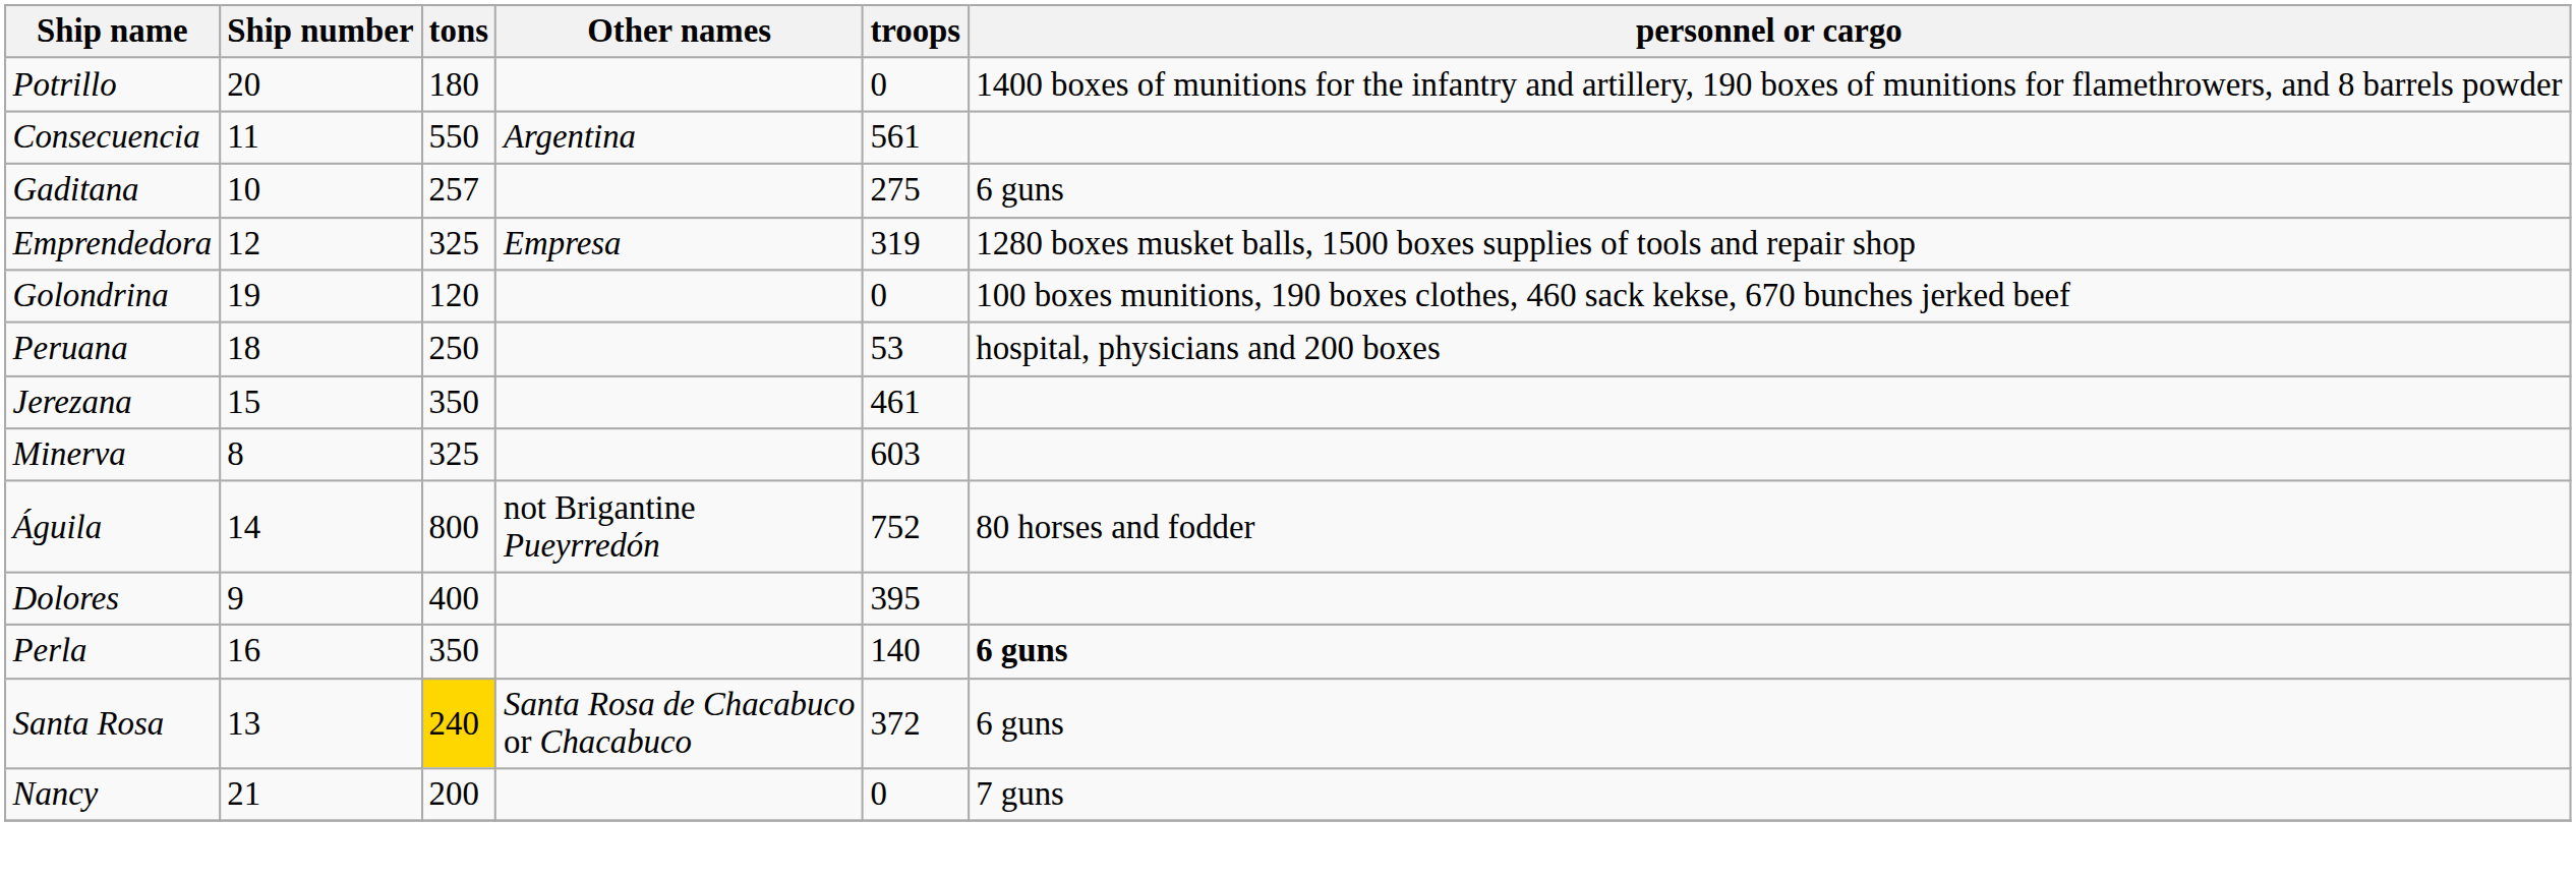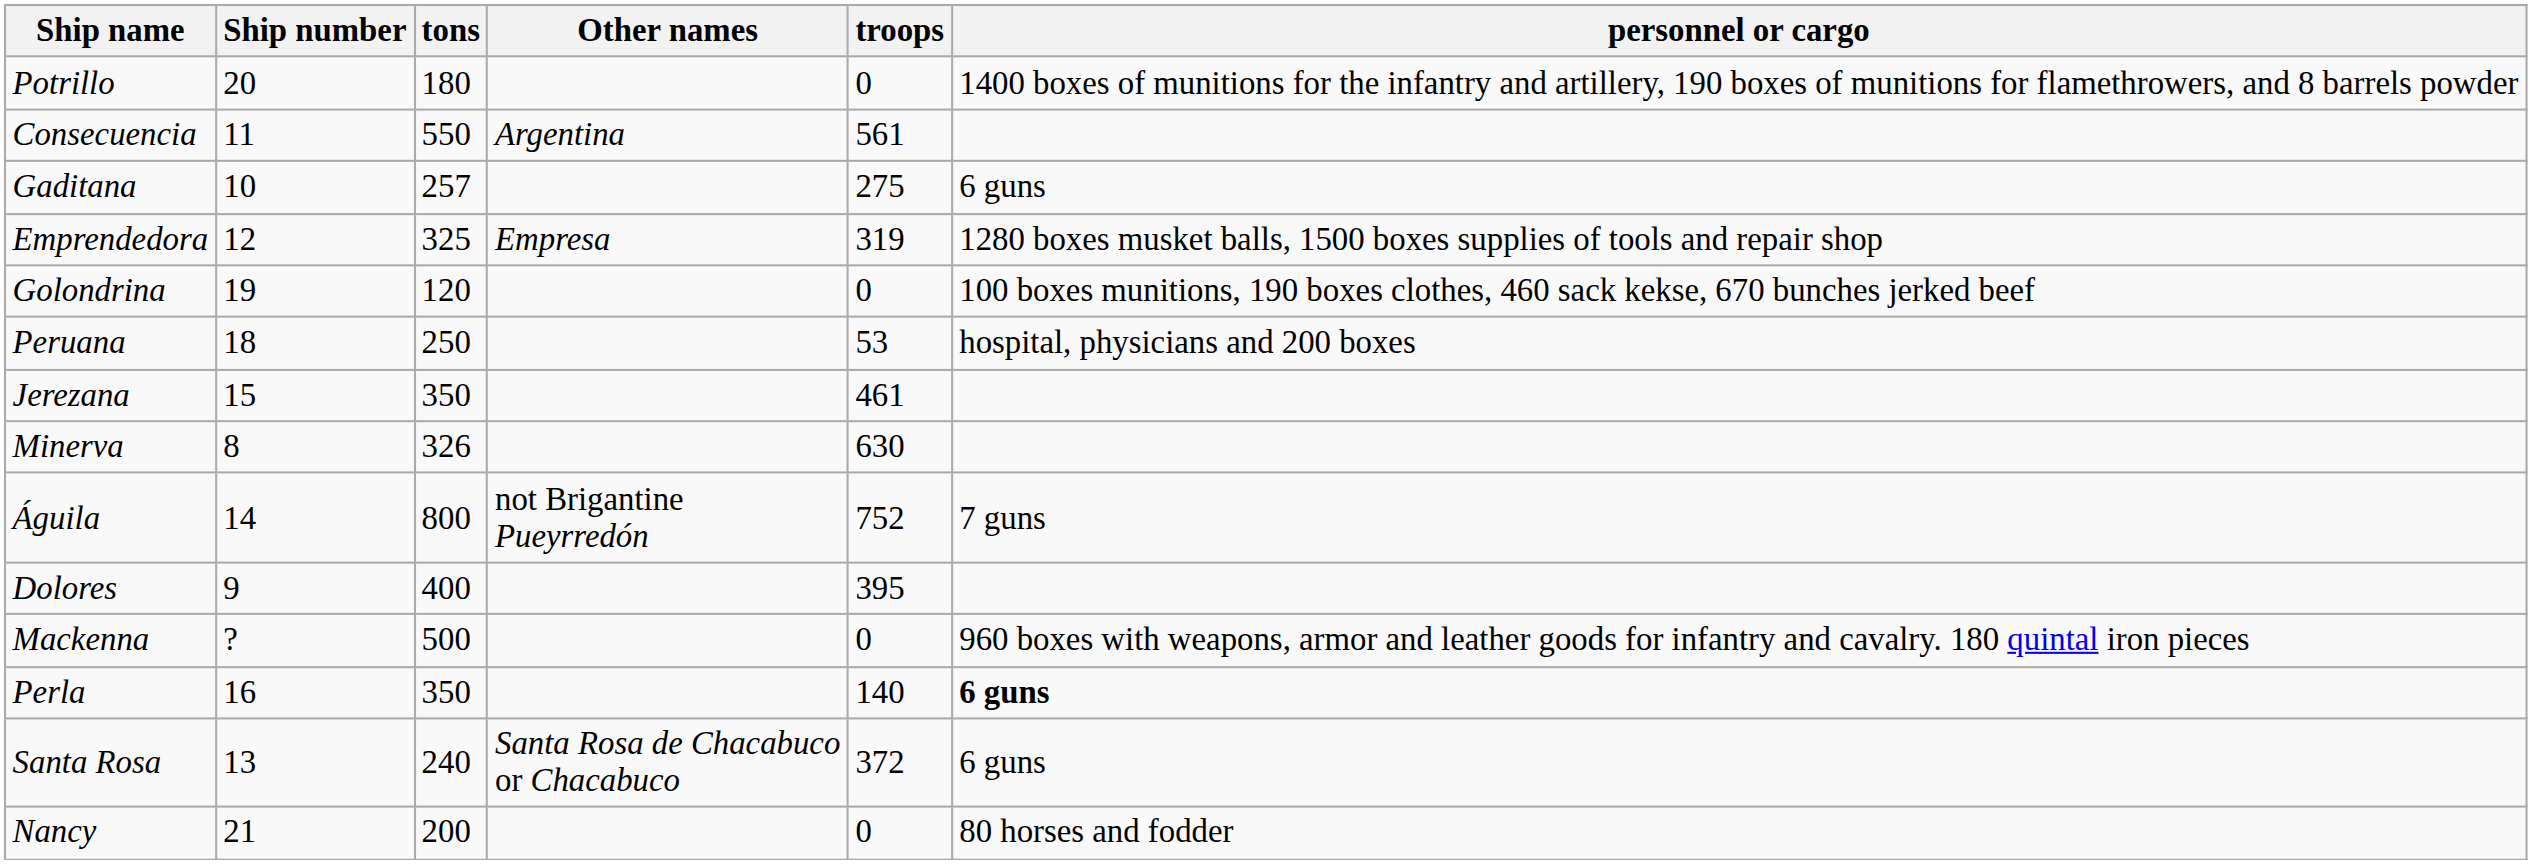Minerva | tons: 325 -> 326
Minerva | troops: 603 -> 630
Águila | personnel or cargo: 80 horses and fodder -> 7 guns
+ row: Mackenna | ? | 500 | 0 | 960 boxes with weapons, armor and leather goods for infantry and cavalry. 180 quintal iron pieces
Santa Rosa | tons: gold background -> no background
Nancy | personnel or cargo: 7 guns -> 80 horses and fodder
